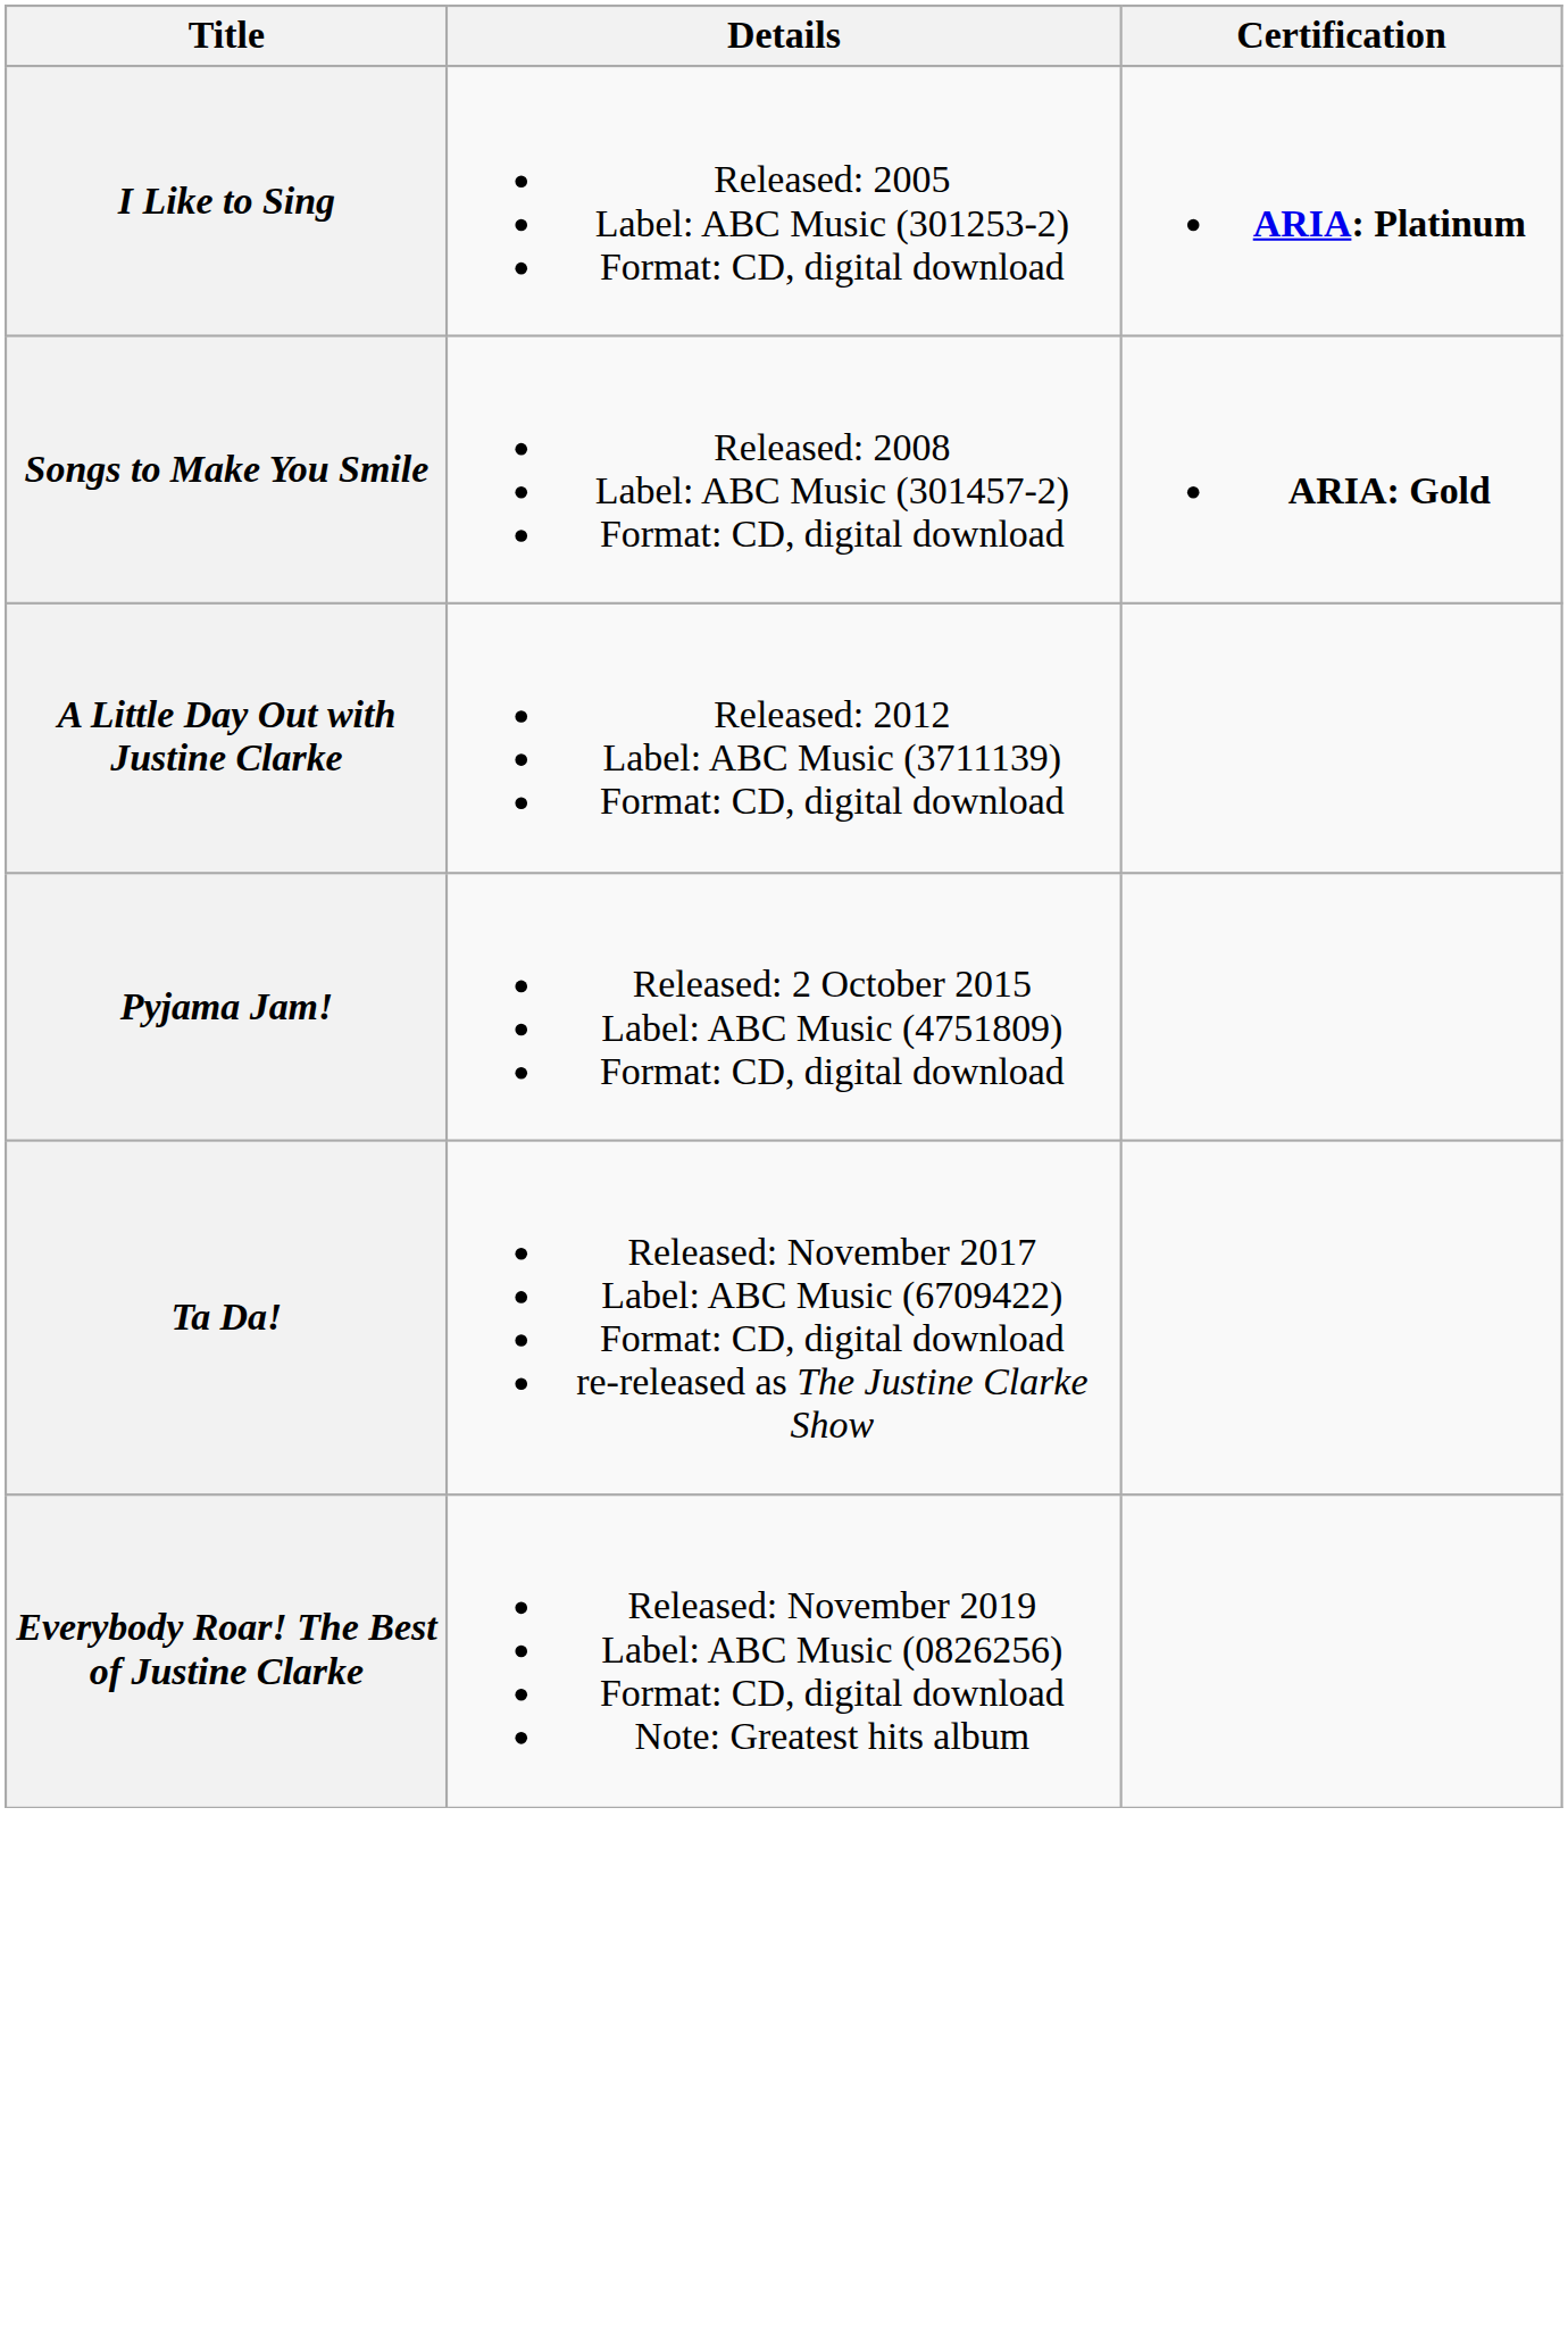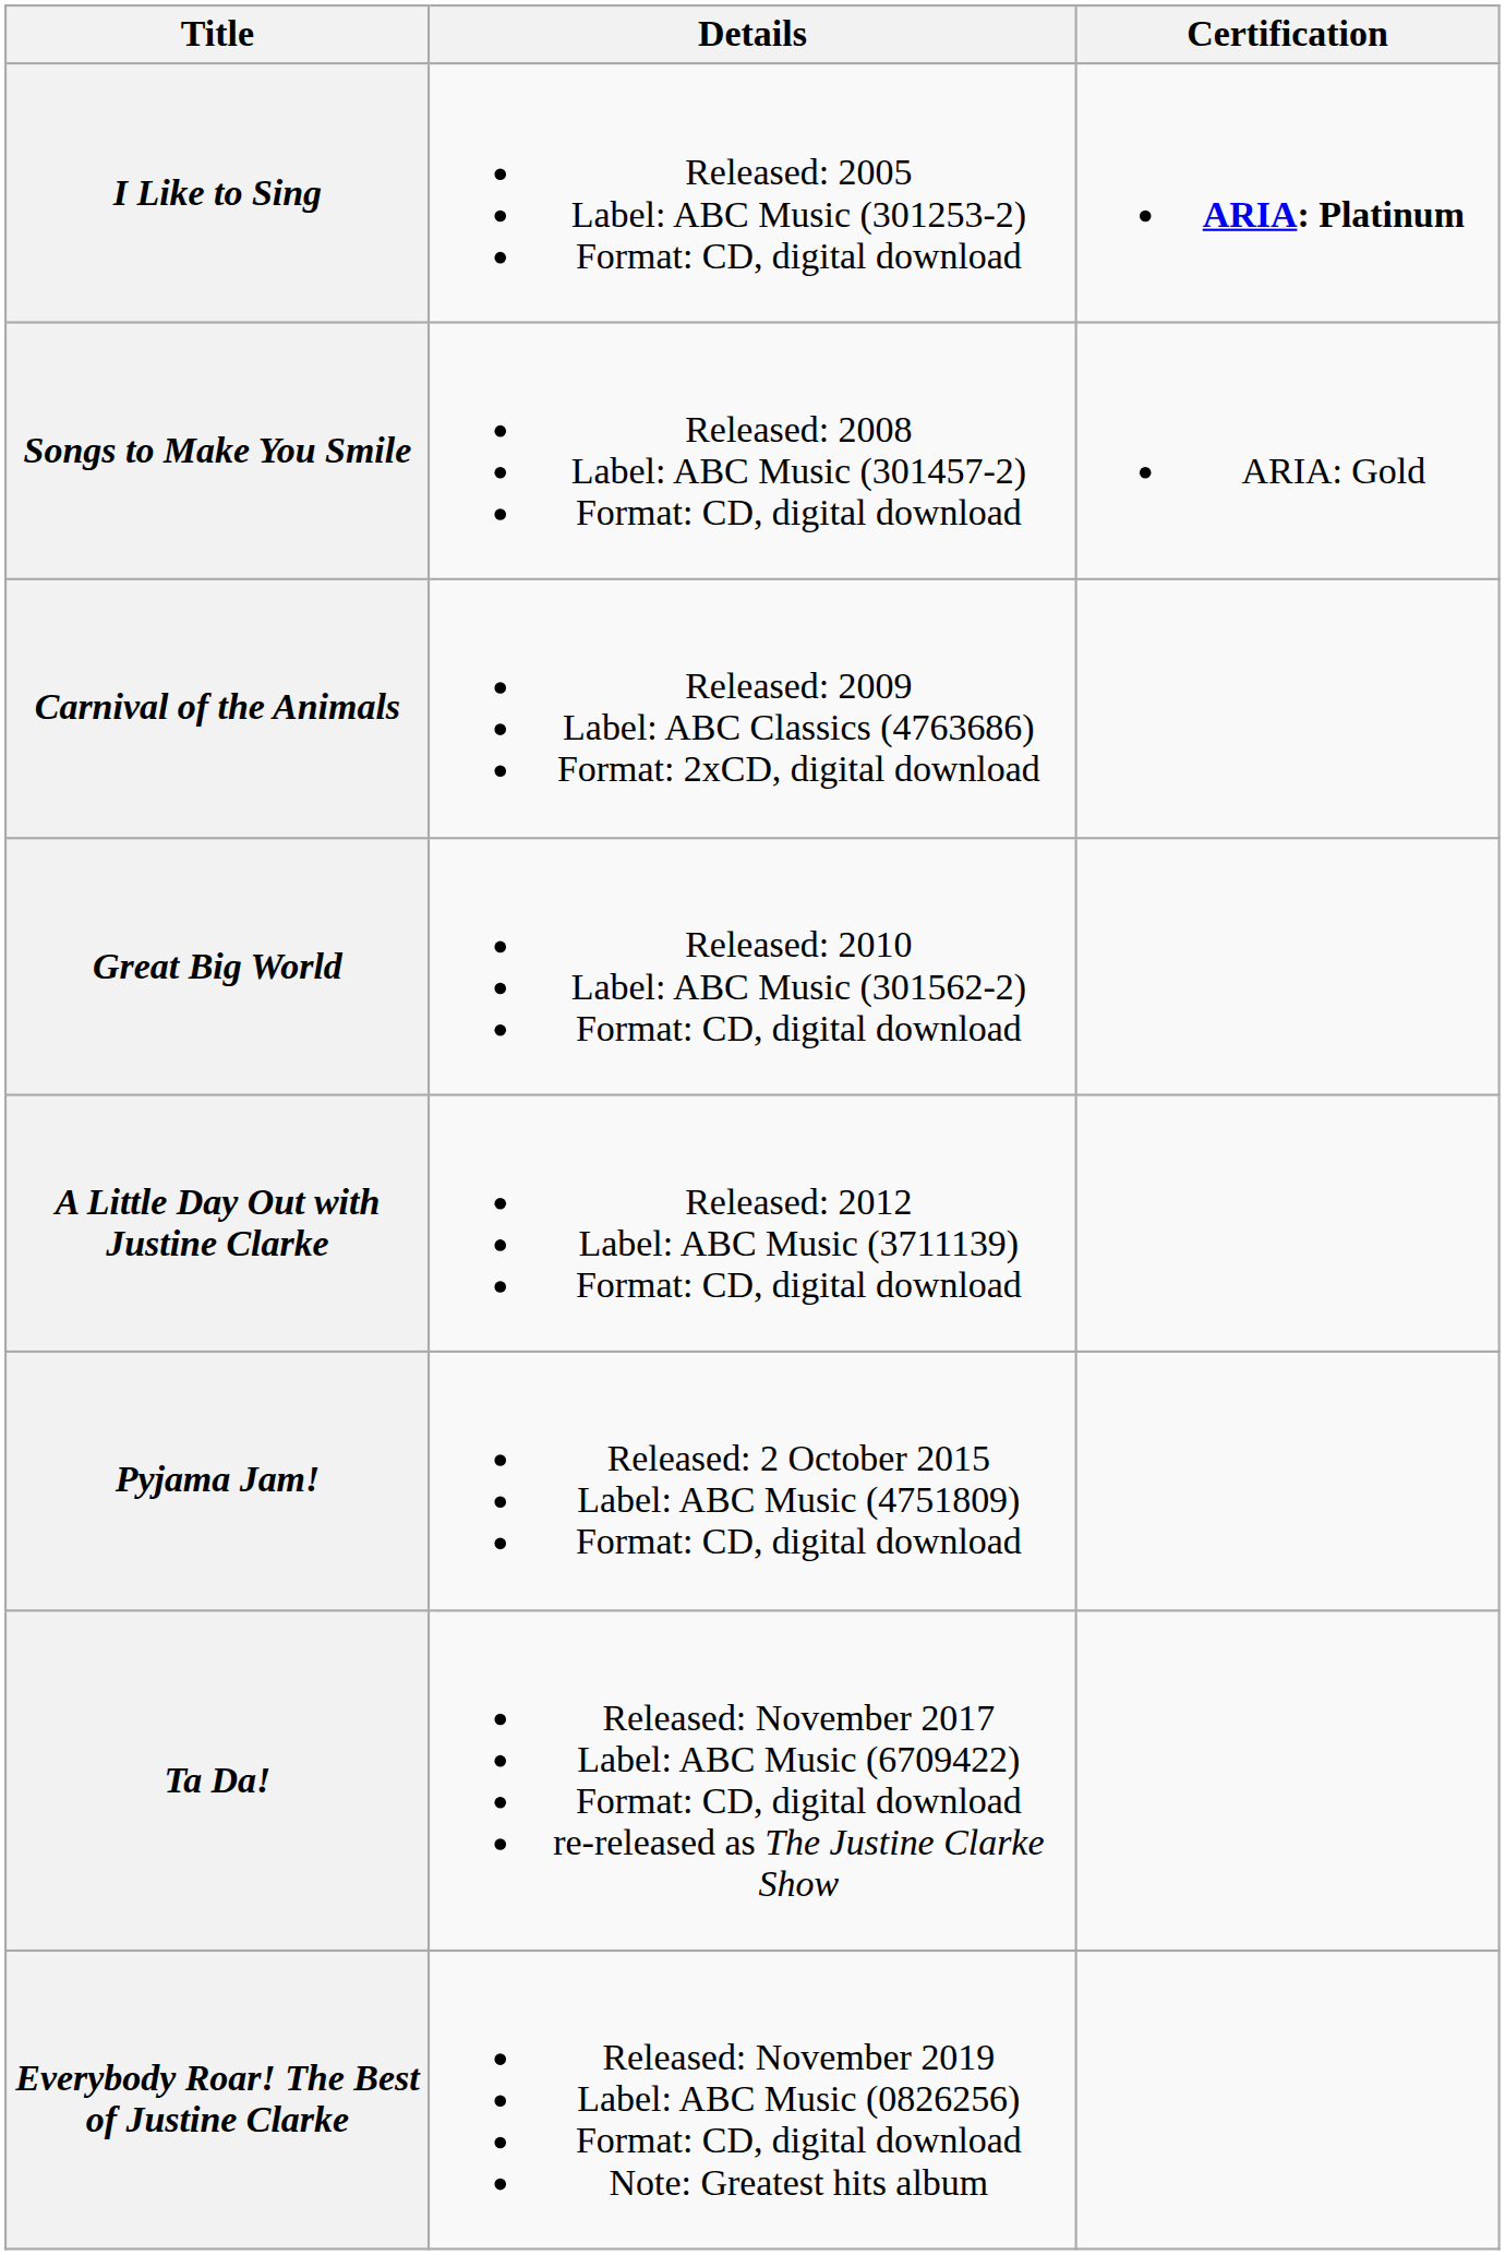Songs to Make You Smile | Certification: bold -> normal
+ row: Carnival of the Animals | Released: 2009 Label: ABC Classics (4763686) Format: 2xCD, digital download
+ row: Great Big World | Released: 2010 Label: ABC Music (301562-2) Format: CD, digital download
